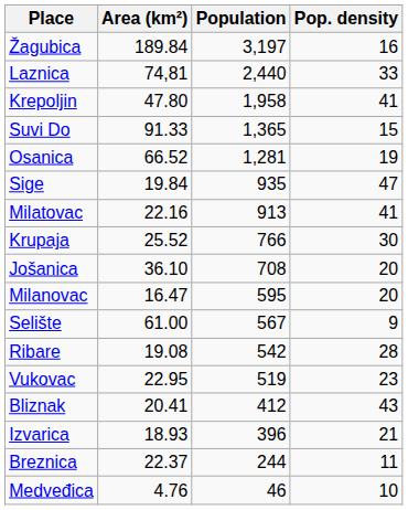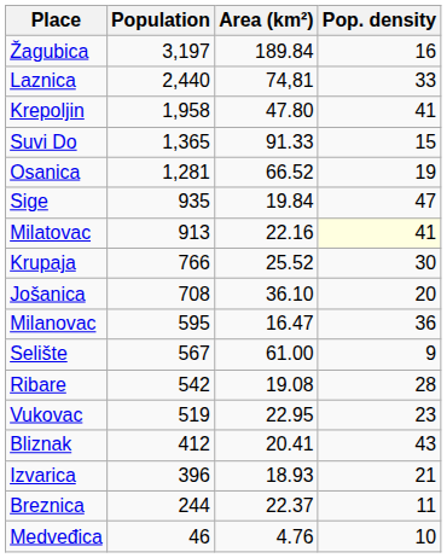columns swapped: Area (km²) <-> Population
Milatovac | Pop. density: no background -> lightyellow background
Milanovac | Pop. density: 20 -> 36
